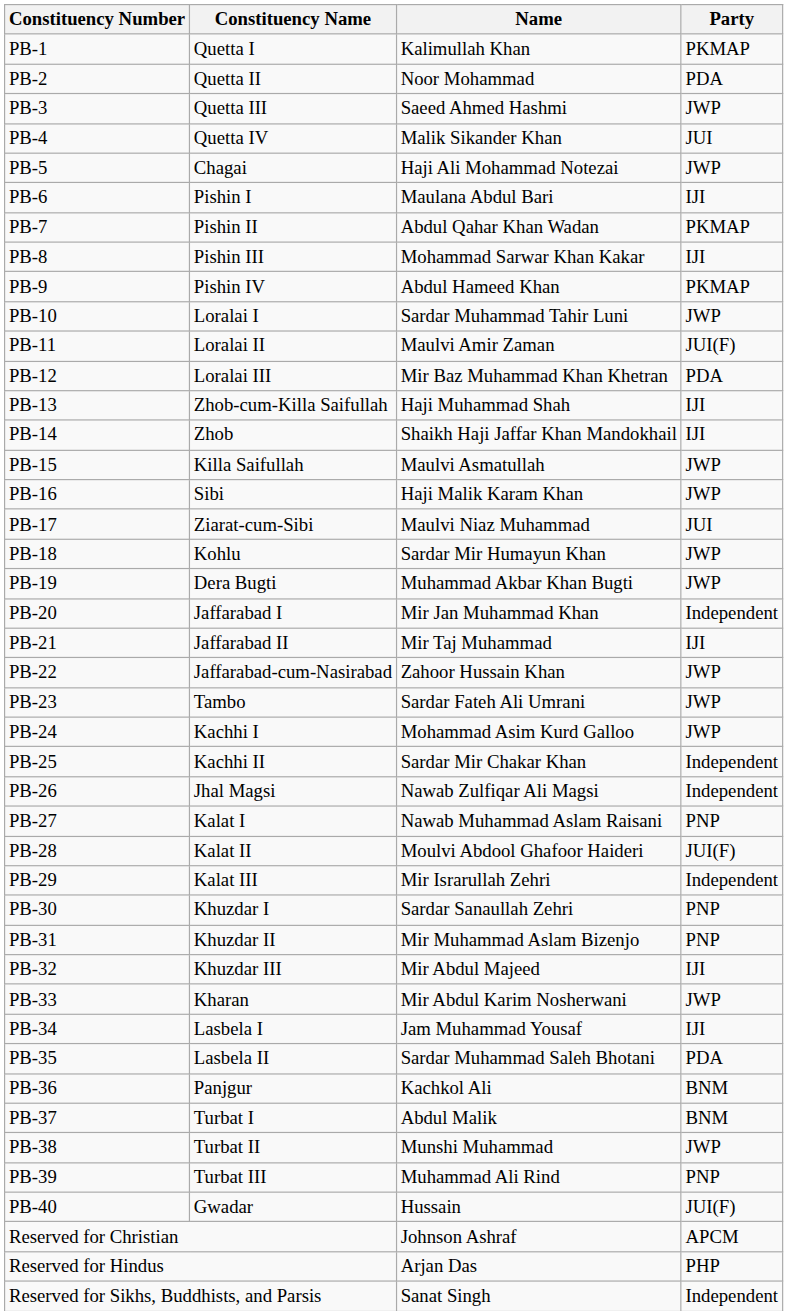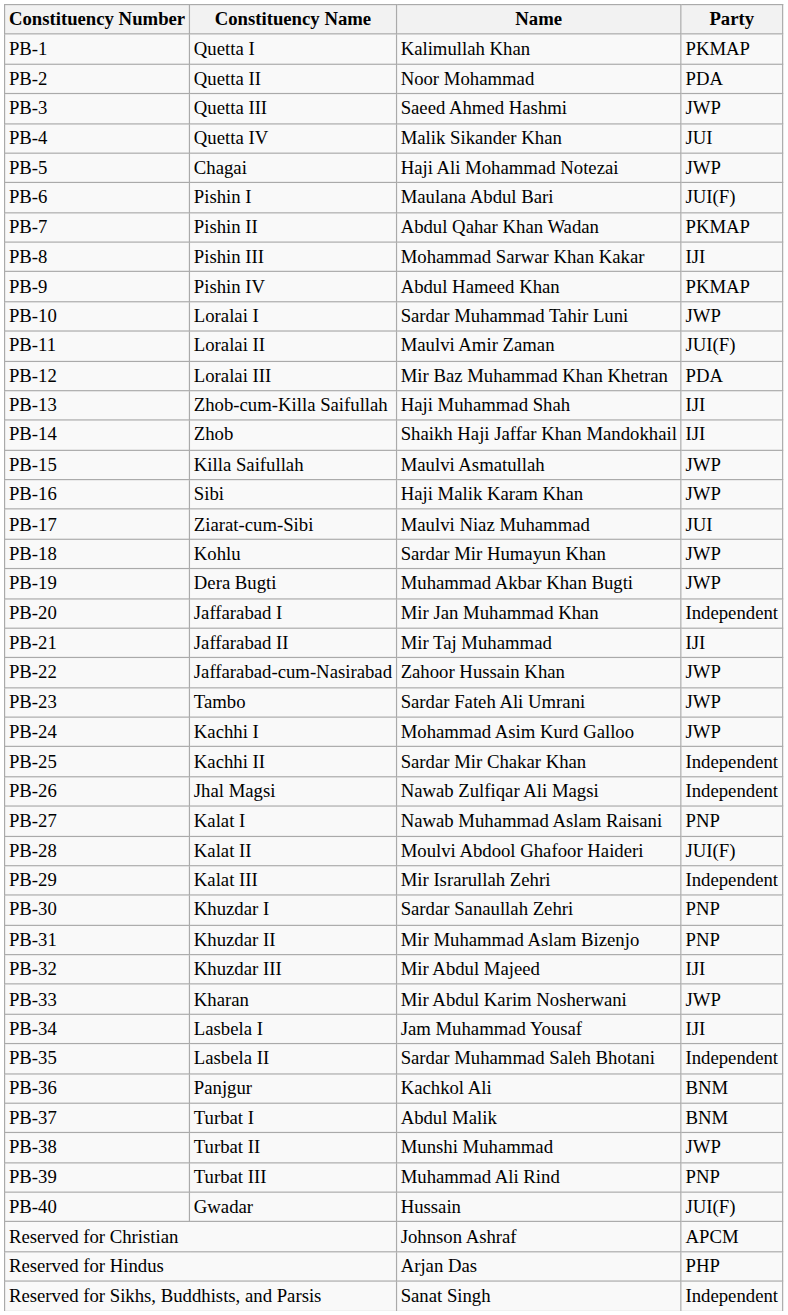PB-6 | Party: IJI -> JUI(F)
PB-35 | Party: PDA -> Independent
